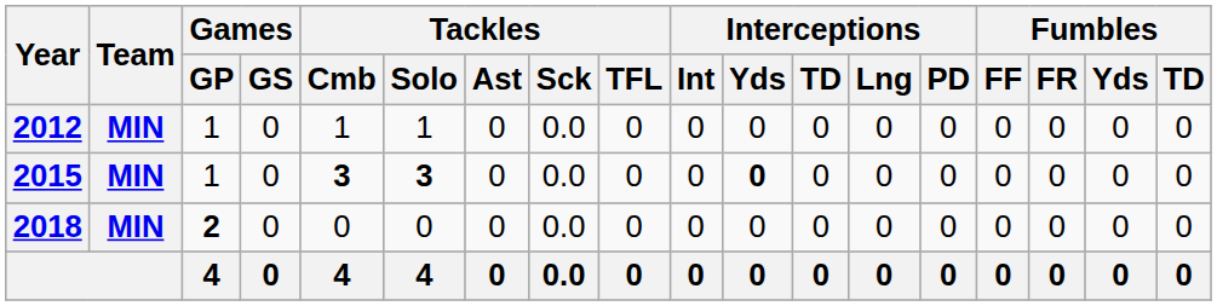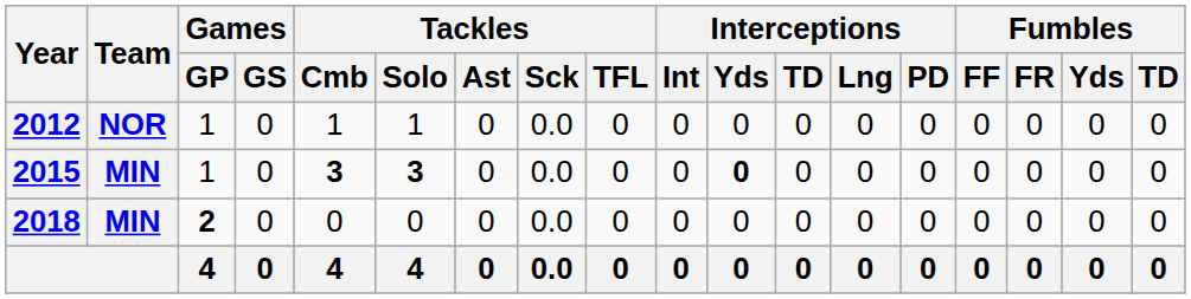2012 | Team: MIN -> NOR
